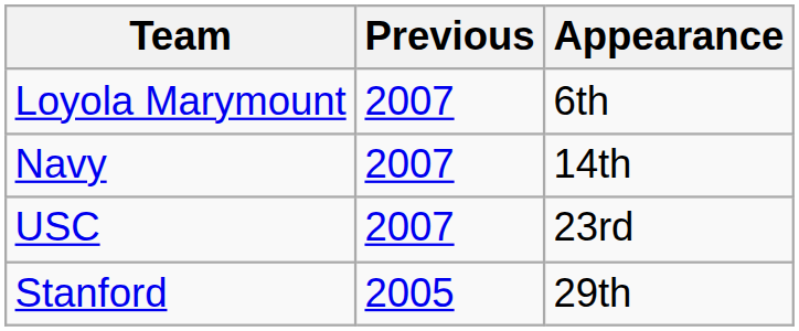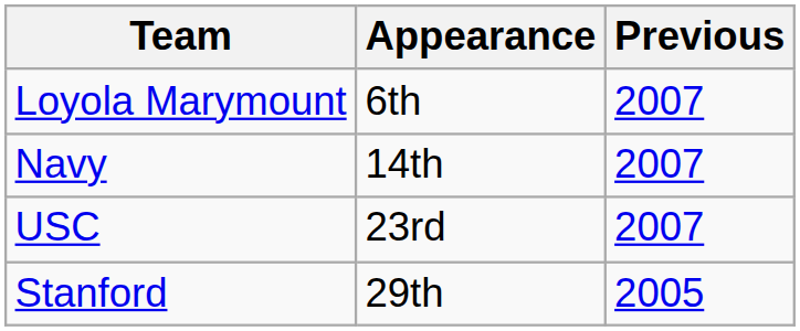columns swapped: Appearance <-> Previous
